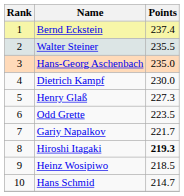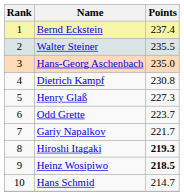Dietrich Kampf | Points: 230.0 -> 230.8
Odd Grette | Points: 223.5 -> 223.7
Heinz Wosipiwo | Points: normal -> bold
